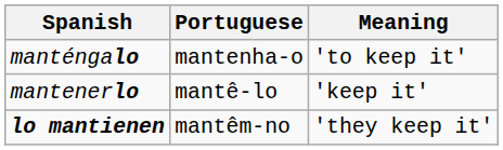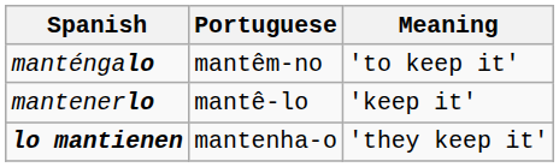manténgalo | Portuguese: mantenha-o -> mantêm-no
lo mantienen | Portuguese: mantêm-no -> mantenha-o
